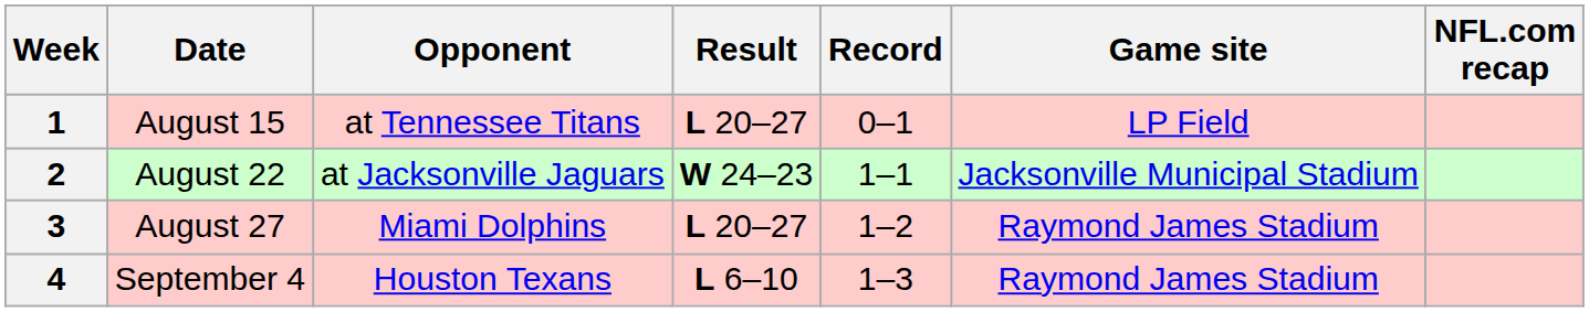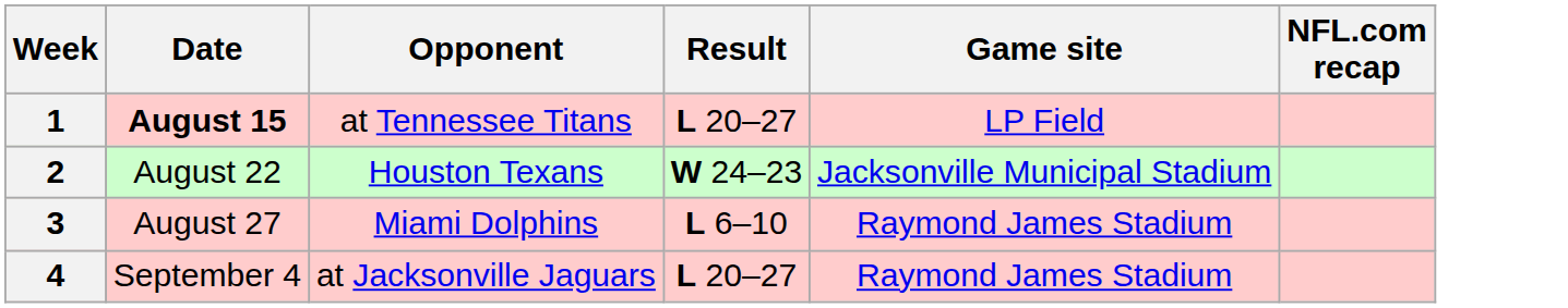- column: Record | 0–1 | 1–1 | 1–2 | 1–3
1 | Date: normal -> bold
2 | Opponent: at Jacksonville Jaguars -> Houston Texans
3 | Result: L 20–27 -> L 6–10
4 | Opponent: Houston Texans -> at Jacksonville Jaguars
4 | Result: L 6–10 -> L 20–27
